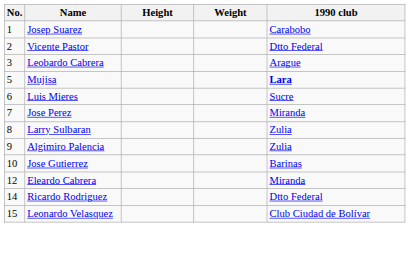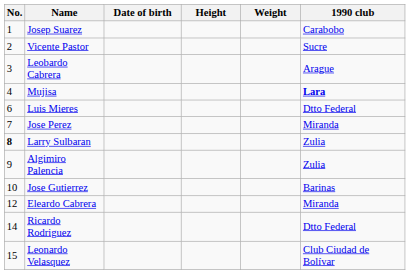+ column: Date of birth
Vicente Pastor | 1990 club: Dtto Federal -> Sucre
Mujisa | No.: 5 -> 4
Luis Mieres | 1990 club: Sucre -> Dtto Federal
Larry Sulbaran | No.: normal -> bold
